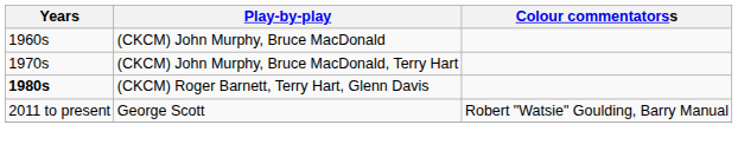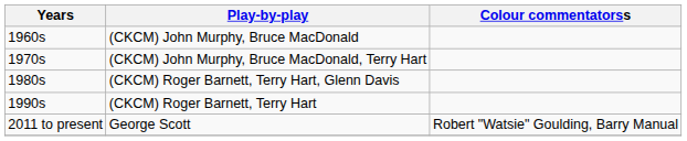(CKCM) Roger Barnett, Terry Hart, Glenn Davis | Years: bold -> normal
+ row: 1990s | (CKCM) Roger Barnett, Terry Hart
